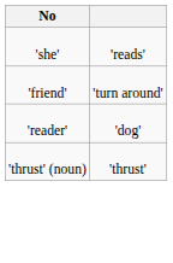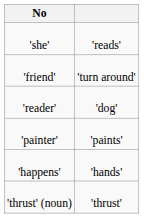+ row: 'painter' | 'paints'
+ row: 'happens' | 'hands'
